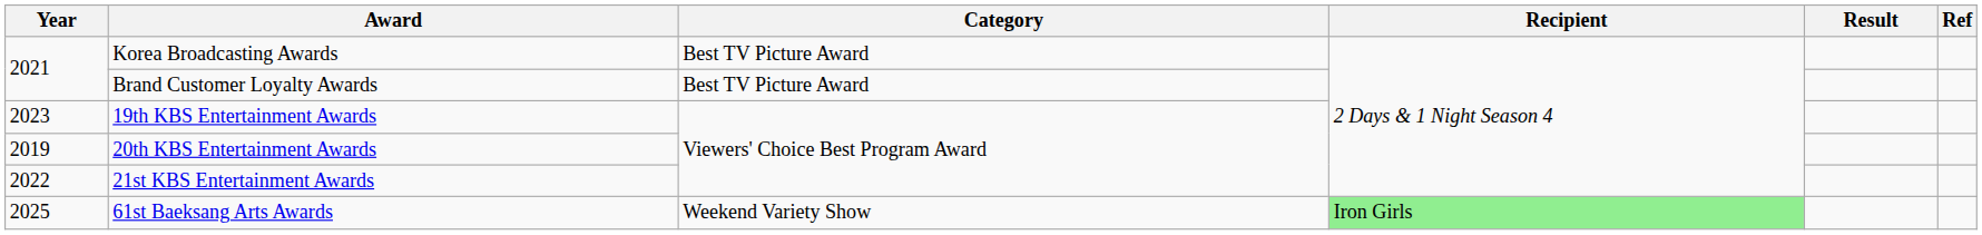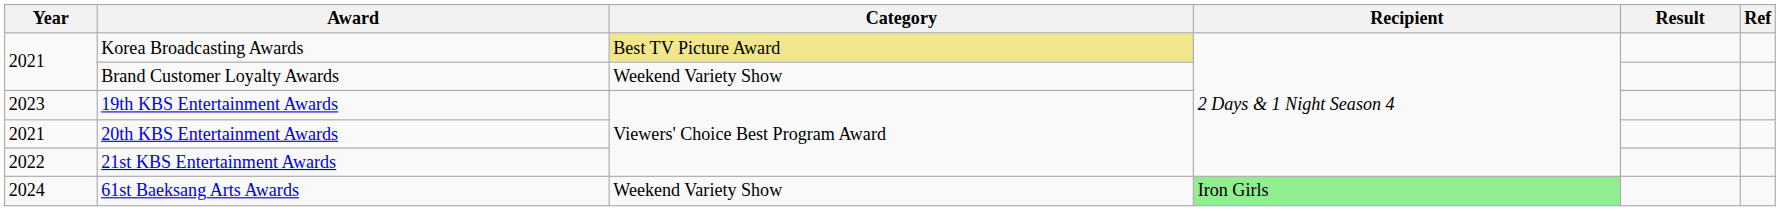Korea Broadcasting Awards | Category: no background -> khaki background
Brand Customer Loyalty Awards | Category: Best TV Picture Award -> Weekend Variety Show
20th KBS Entertainment Awards | Year: 2019 -> 2021
61st Baeksang Arts Awards | Year: 2025 -> 2024
